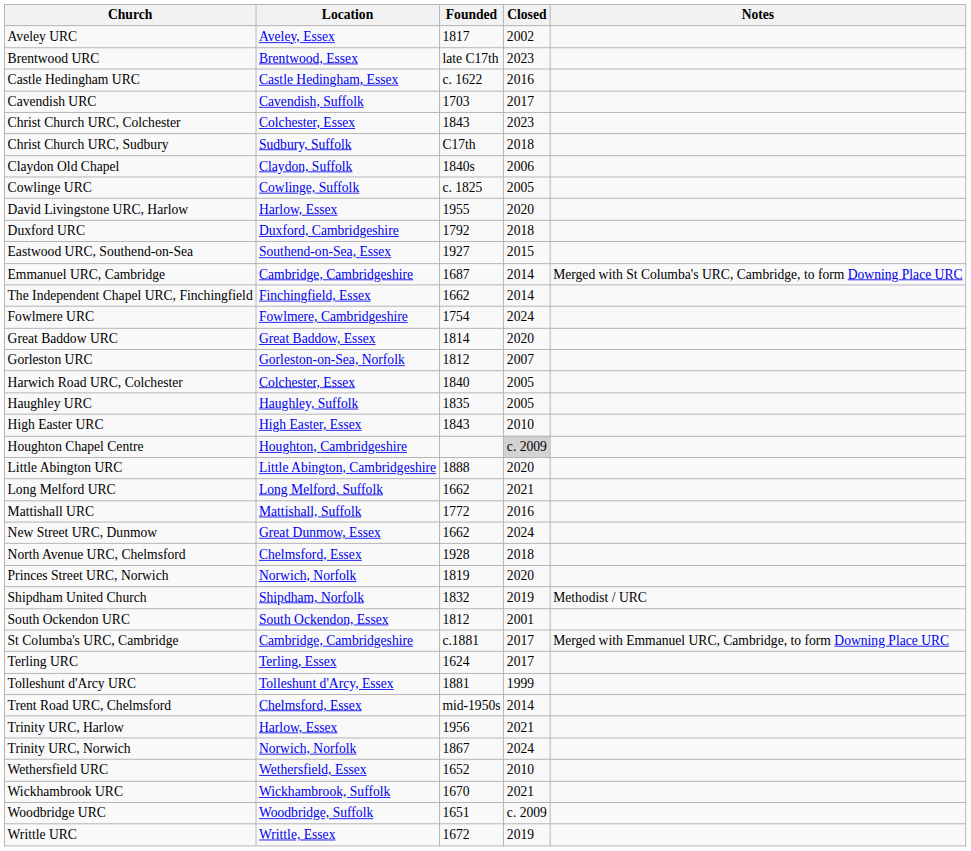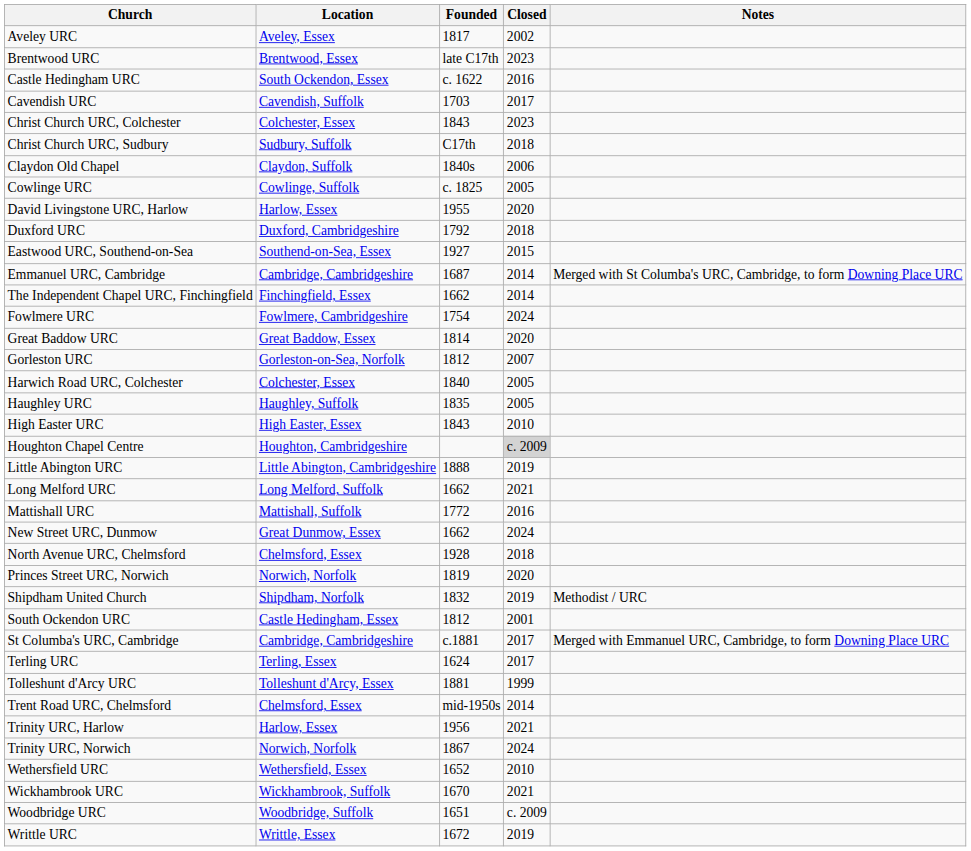Castle Hedingham URC | Location: Castle Hedingham, Essex -> South Ockendon, Essex
Little Abington URC | Closed: 2020 -> 2019
South Ockendon URC | Location: South Ockendon, Essex -> Castle Hedingham, Essex
